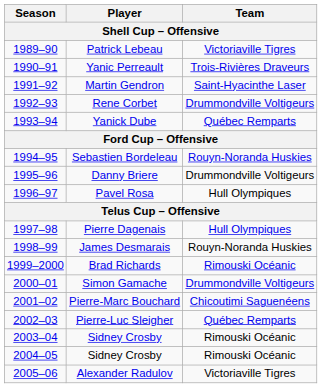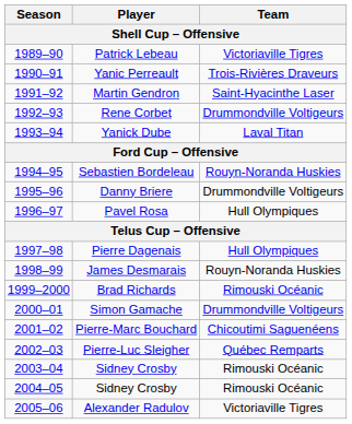Yanick Dube | Team: Québec Remparts -> Laval Titan
